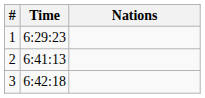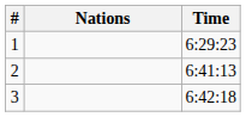columns swapped: Nations <-> Time
